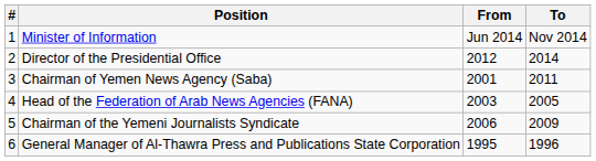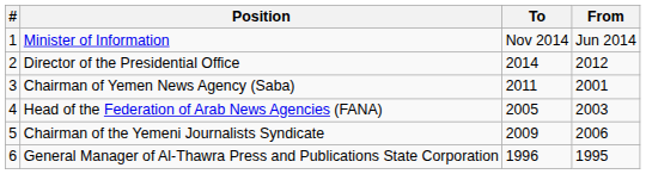columns swapped: From <-> To
